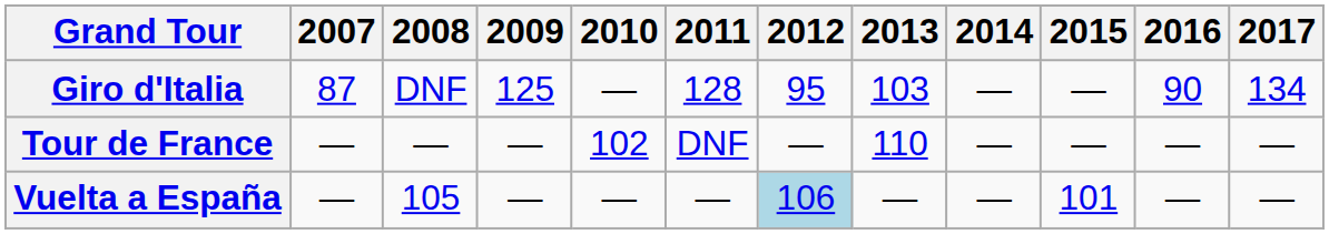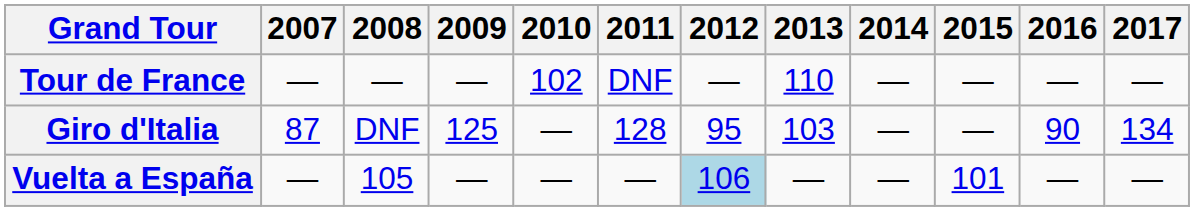rows swapped: Giro d'Italia <-> Tour de France
